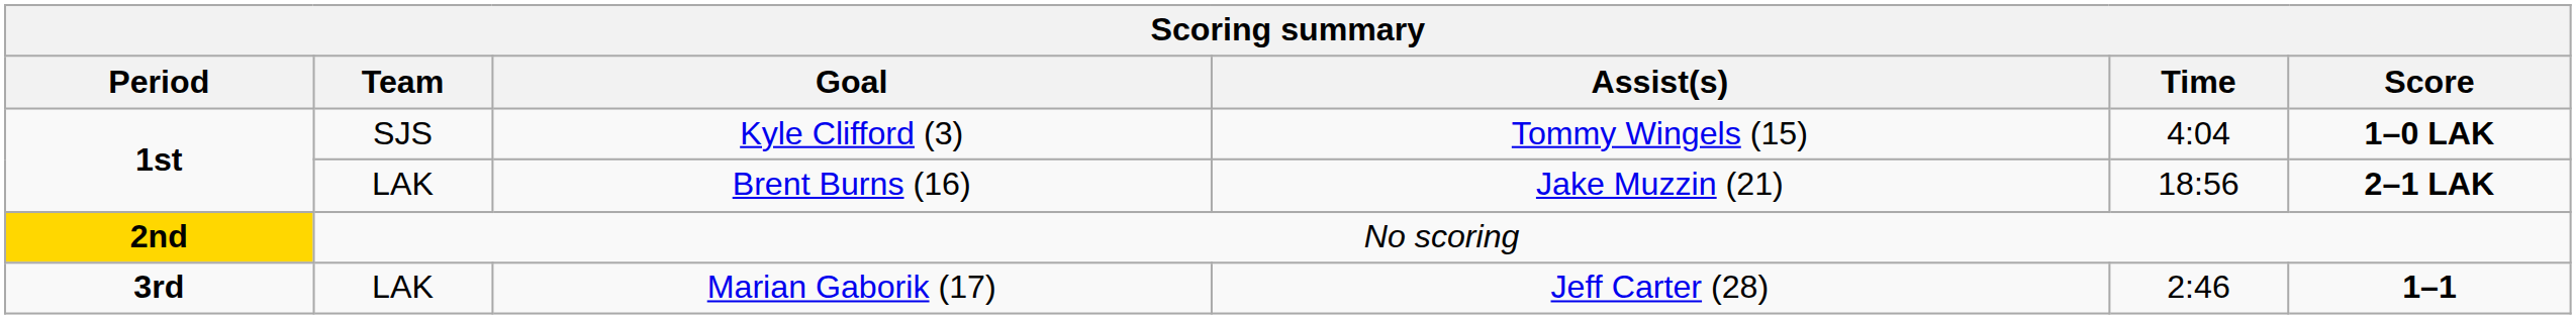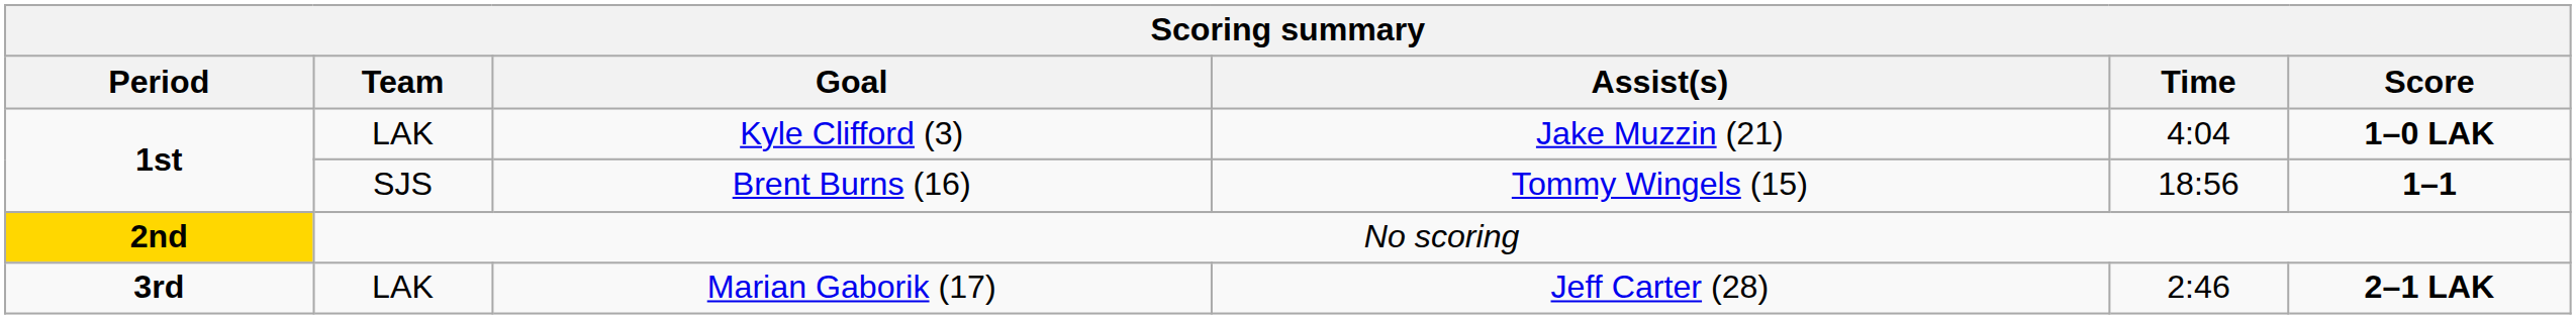Kyle Clifford (3) | Team: SJS -> LAK
Kyle Clifford (3) | Assist(s): Tommy Wingels (15) -> Jake Muzzin (21)
Brent Burns (16) | Team: LAK -> SJS
Brent Burns (16) | Assist(s): Jake Muzzin (21) -> Tommy Wingels (15)
Brent Burns (16) | Score: 2–1 LAK -> 1–1
Marian Gaborik (17) | Score: 1–1 -> 2–1 LAK
